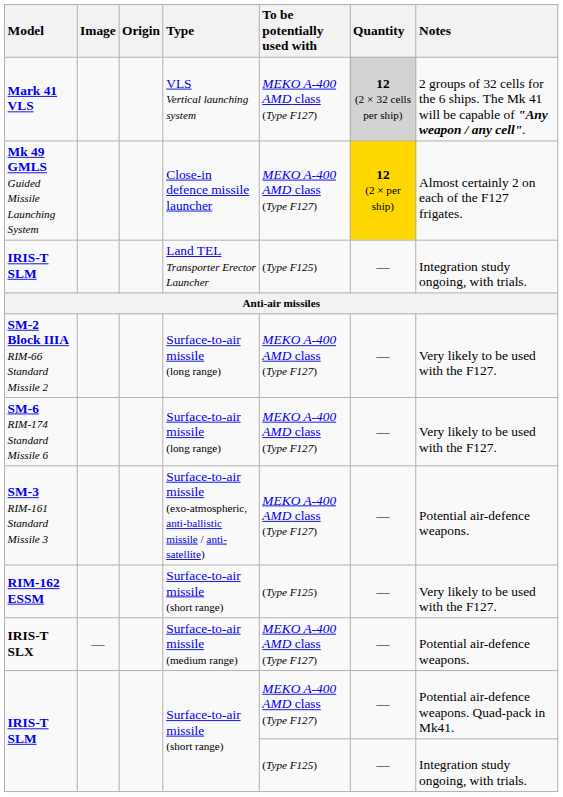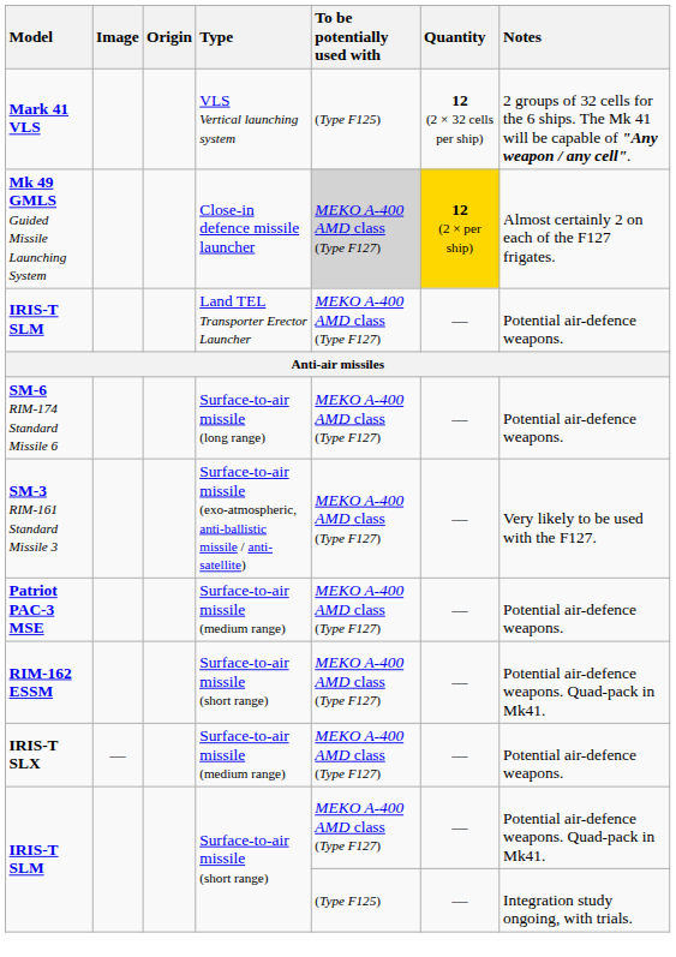Mark 41 VLS | To be potentially used with: MEKO A-400 AMD class (Type F127) -> (Type F125)
Mark 41 VLS | Quantity: lightgrey background -> no background
Mk 49 GMLS Guided Missile Launching System | To be potentially used with: no background -> lightgrey background
IRIS-T SLM / Land TEL Transporter Erector Launcher | To be potentially used with: (Type F125) -> MEKO A-400 AMD class (Type F127)
IRIS-T SLM / Land TEL Transporter Erector Launcher | Notes: Integration study ongoing, with trials. -> Potential air-defence weapons.
- row: SM-2 Block IIIA RIM-66 Standard Missile 2 | Surface-to-air missile (long range) | MEKO A-400 AMD class (Type F127) | — | Very likely to be used with the F127.
SM-6 RIM-174 Standard Missile 6 | Notes: Very likely to be used with the F127. -> Potential air-defence weapons.
SM-3 RIM-161 Standard Missile 3 | Notes: Potential air-defence weapons. -> Very likely to be used with the F127.
+ row: Patriot PAC-3 MSE | Surface-to-air missile (medium range) | MEKO A-400 AMD class (Type F127) | — | Potential air-defence weapons.
RIM-162 ESSM | To be potentially used with: (Type F125) -> MEKO A-400 AMD class (Type F127)
RIM-162 ESSM | Notes: Very likely to be used with the F127. -> Potential air-defence weapons. Quad-pack in Mk41.
